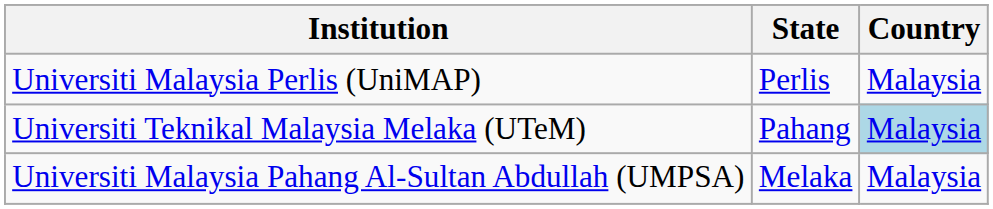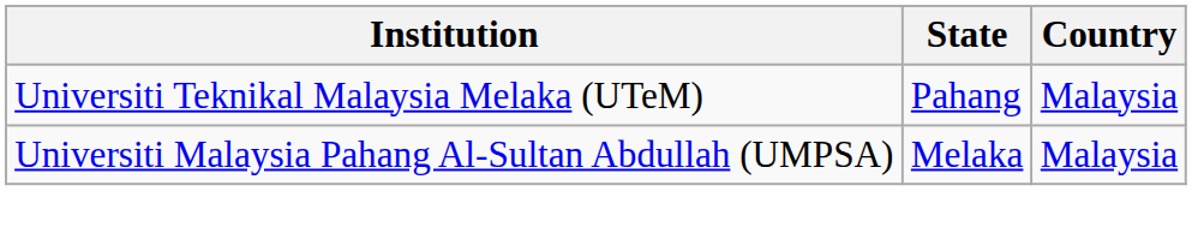- row: Universiti Malaysia Perlis (UniMAP) | Perlis | Malaysia
Universiti Teknikal Malaysia Melaka (UTeM) | Country: lightblue background -> no background
